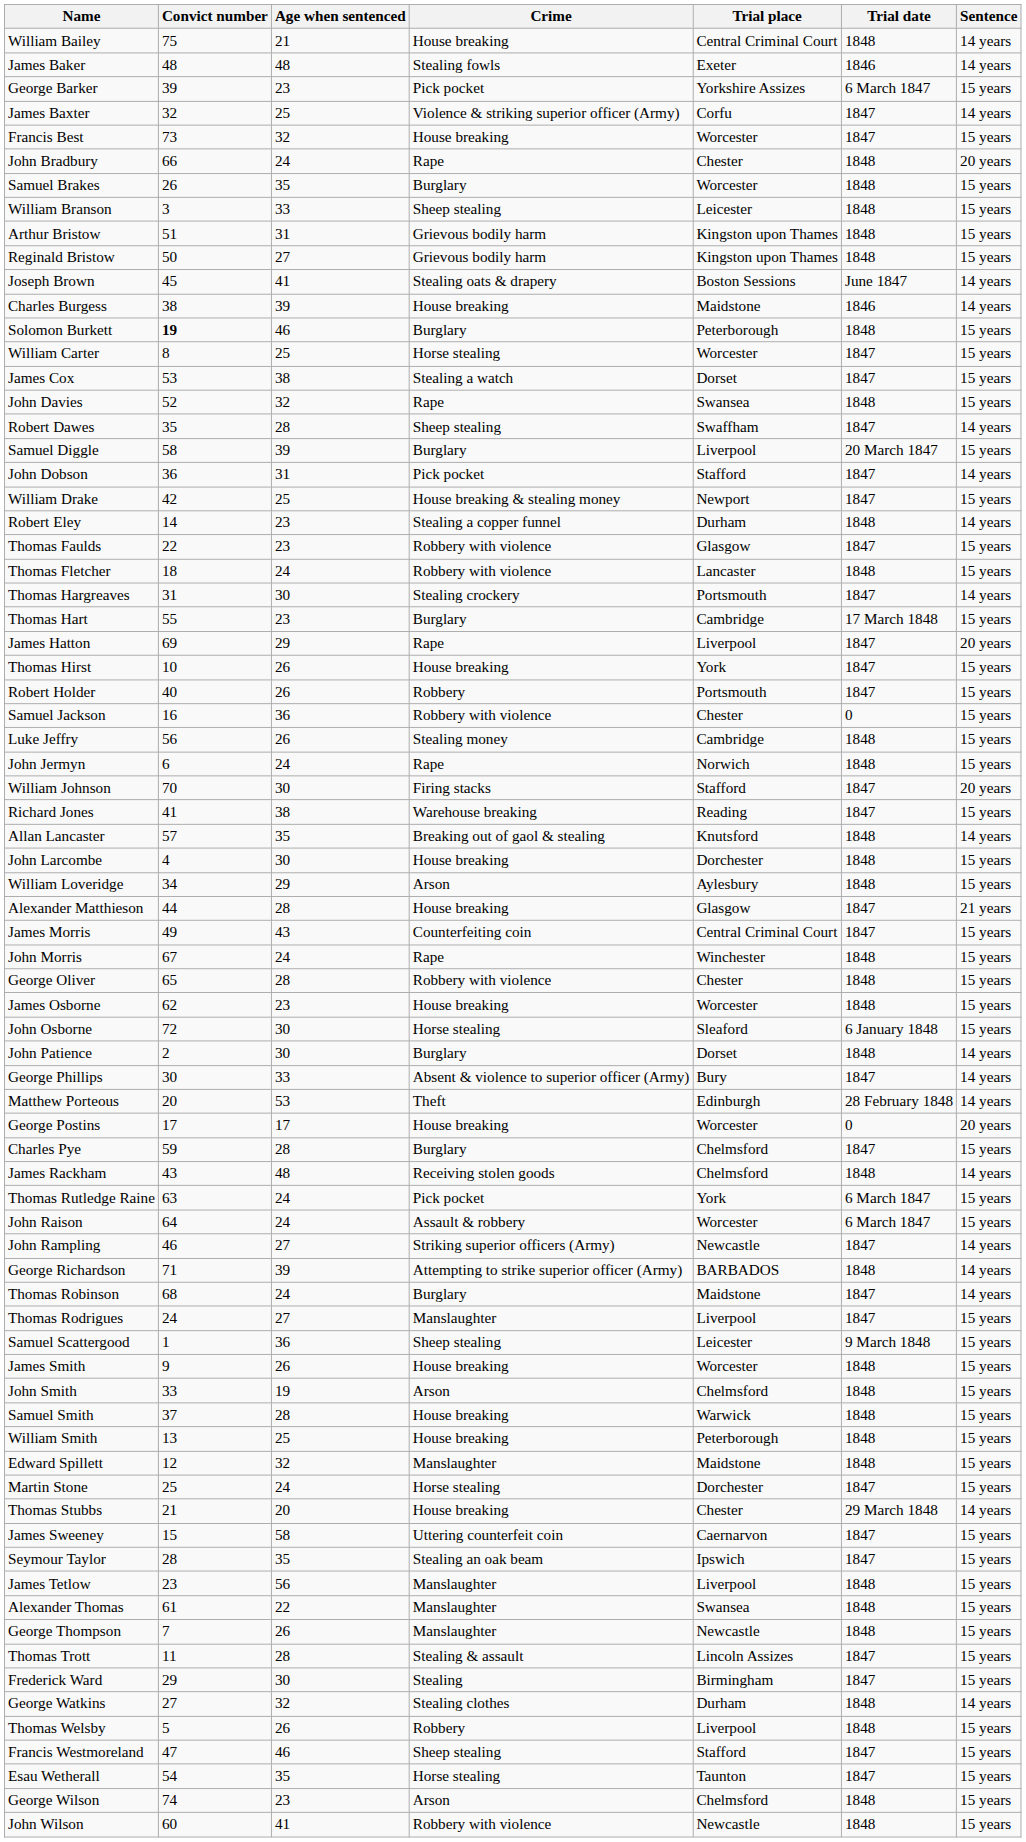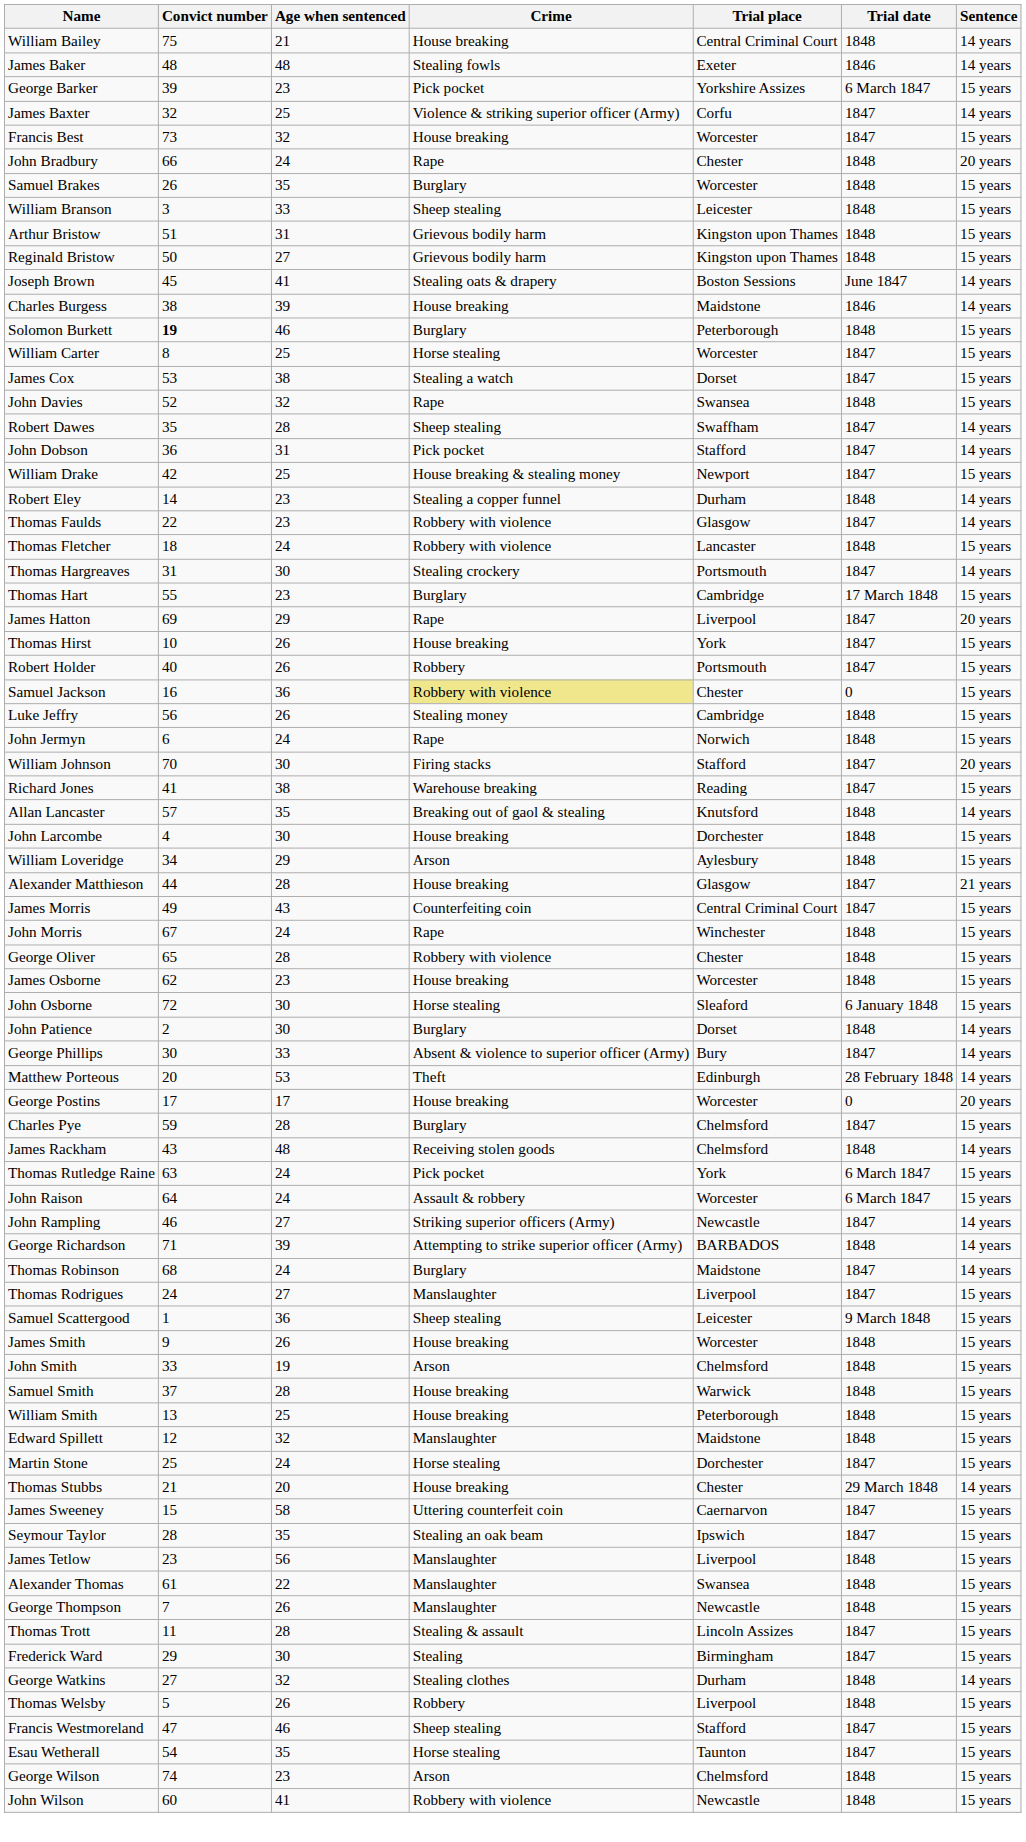- row: Samuel Diggle | 58 | 39 | Burglary | Liverpool | 20 March 1847 | 15 years
Thomas Faulds | Sentence: 15 years -> 14 years
Samuel Jackson | Crime: no background -> khaki background
